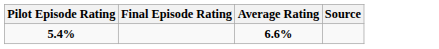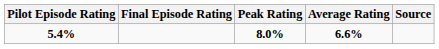+ column: Peak Rating | 8.0%
